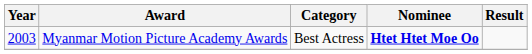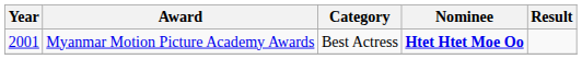Myanmar Motion Picture Academy Awards | Year: 2003 -> 2001
